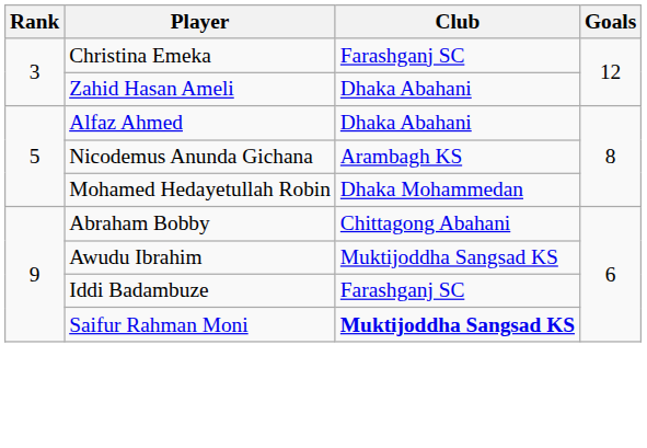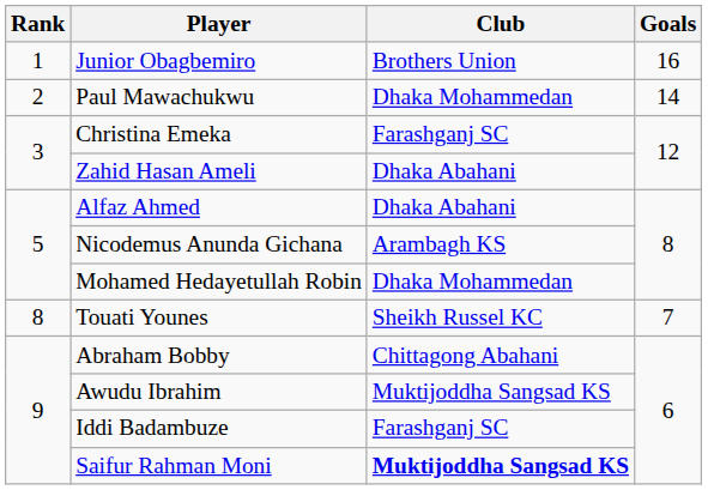+ row: 1 | Junior Obagbemiro | Brothers Union | 16
+ row: 2 | Paul Mawachukwu | Dhaka Mohammedan | 14
+ row: 8 | Touati Younes | Sheikh Russel KC | 7
